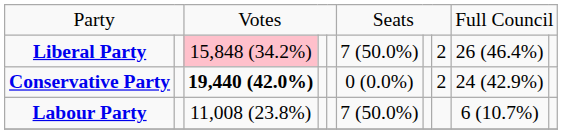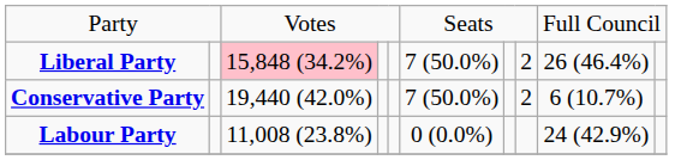Conservative Party | column 3: bold -> normal
Conservative Party | column 6: 0 (0.0%) -> 7 (50.0%)
Conservative Party | column 9: 24 (42.9%) -> 6 (10.7%)
Labour Party | column 6: 7 (50.0%) -> 0 (0.0%)
Labour Party | column 9: 6 (10.7%) -> 24 (42.9%)
